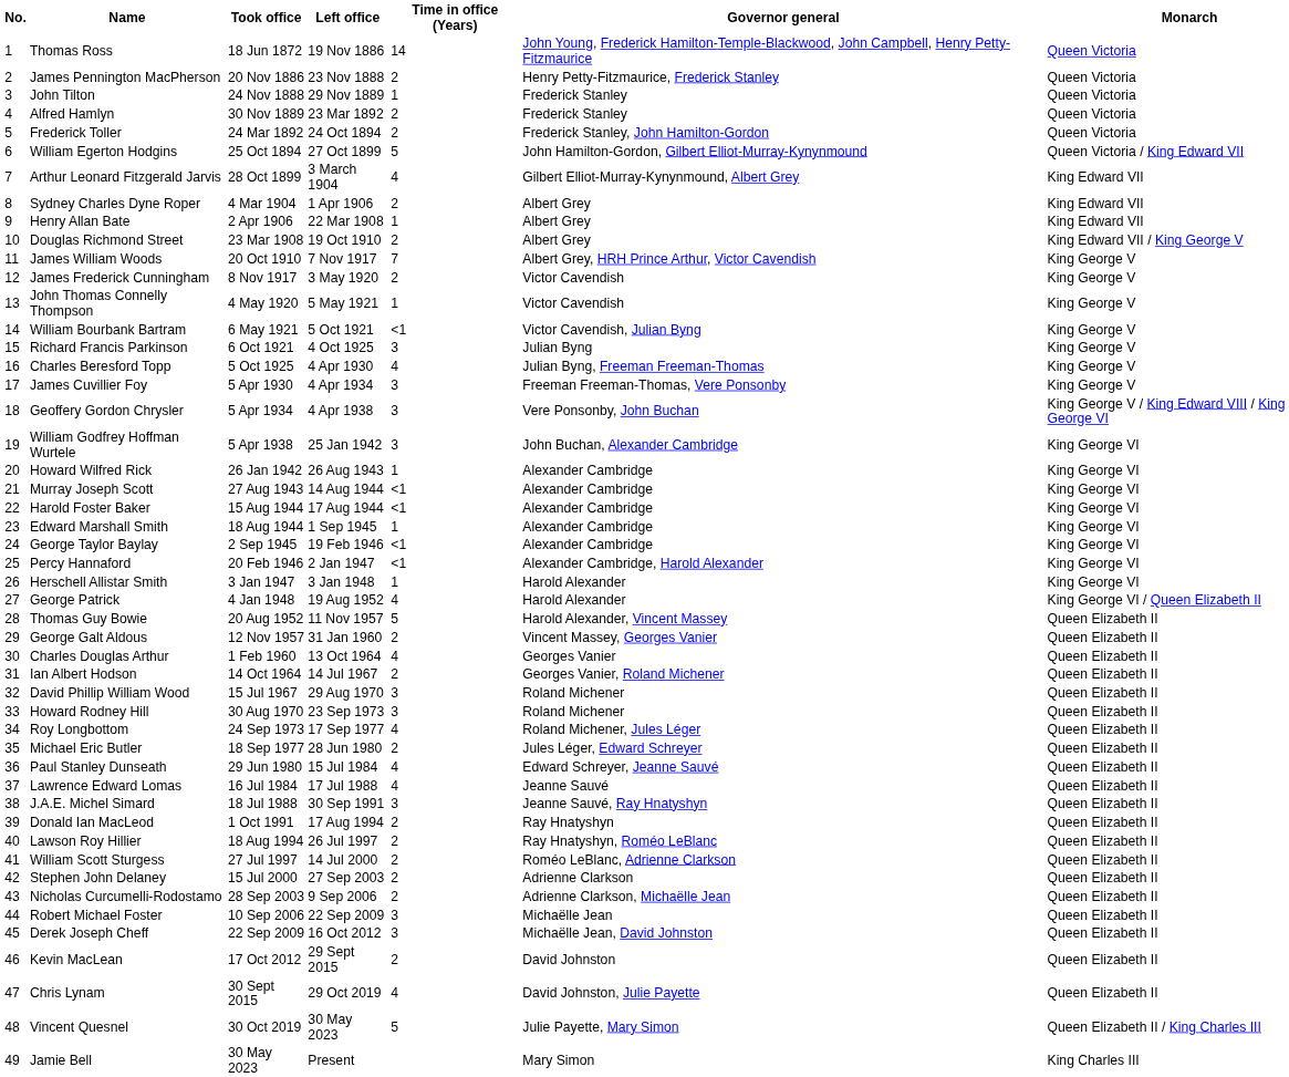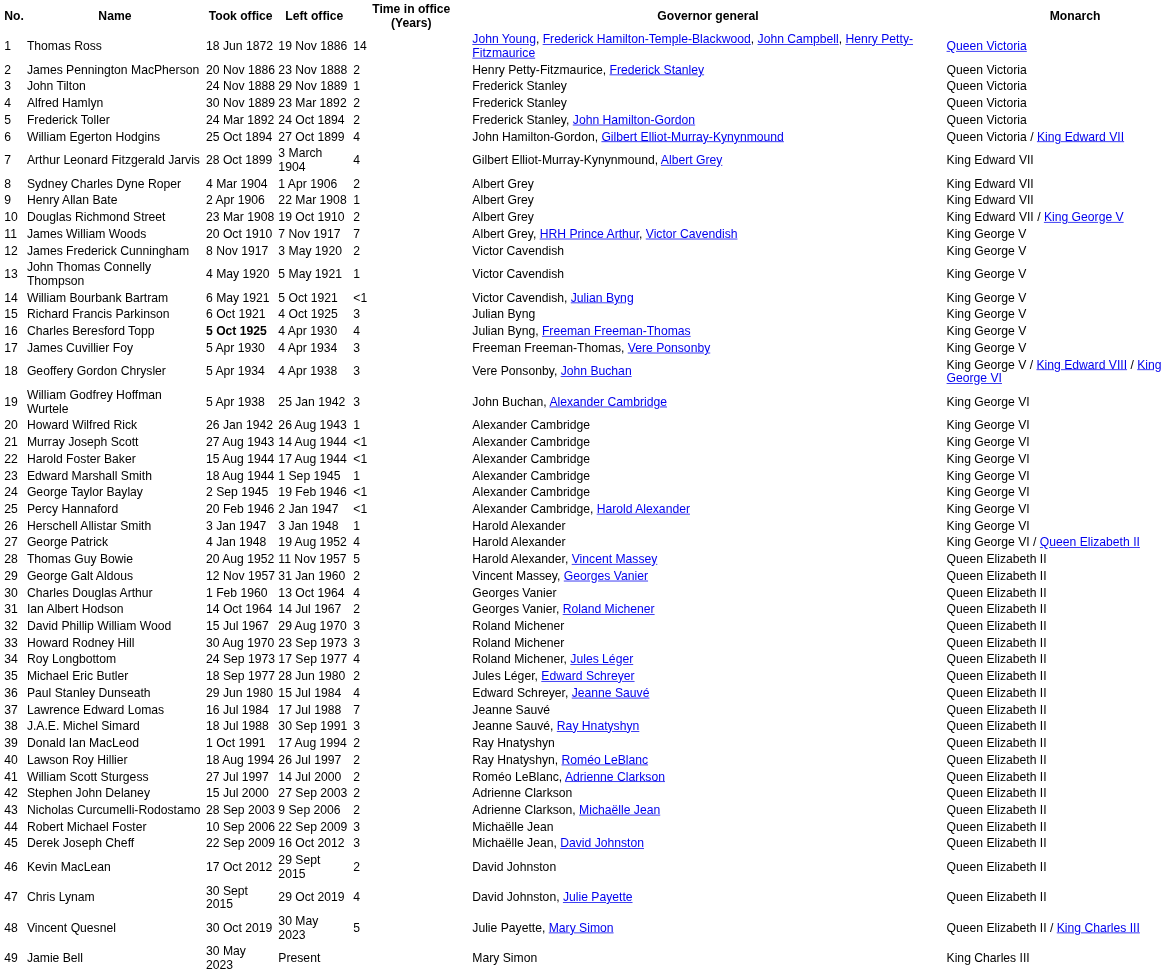William Egerton Hodgins | Time in office (Years): 5 -> 4
Charles Beresford Topp | Took office: normal -> bold
Lawrence Edward Lomas | Time in office (Years): 4 -> 7
